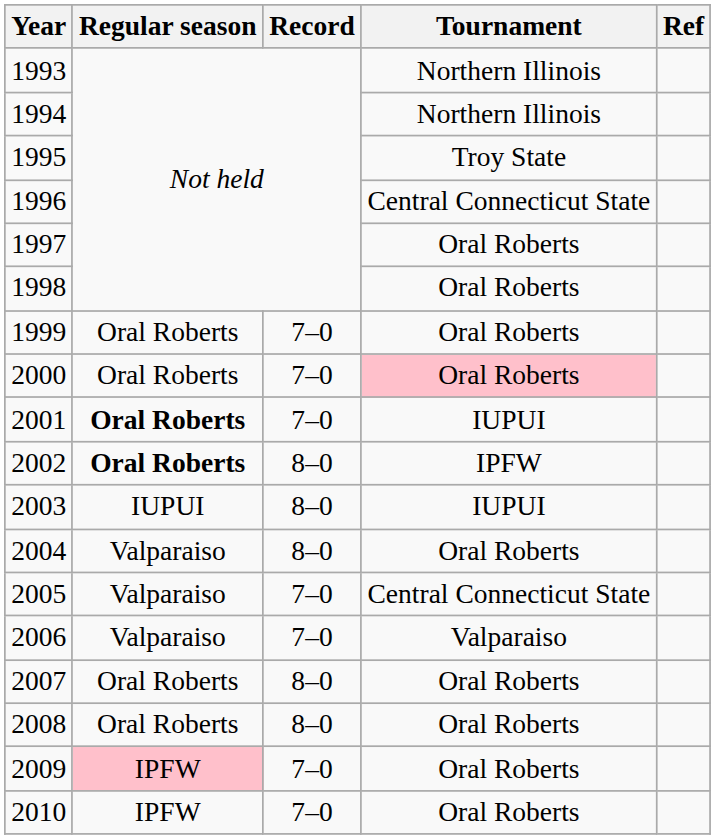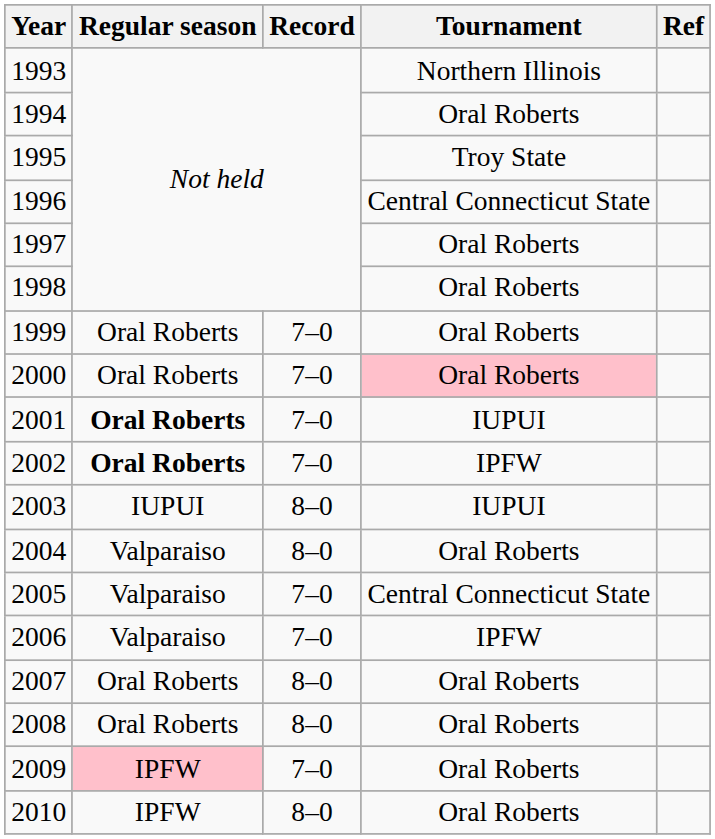1994 | Tournament: Northern Illinois -> Oral Roberts
2002 | Record: 8–0 -> 7–0
2006 | Tournament: Valparaiso -> IPFW
2010 | Record: 7–0 -> 8–0
